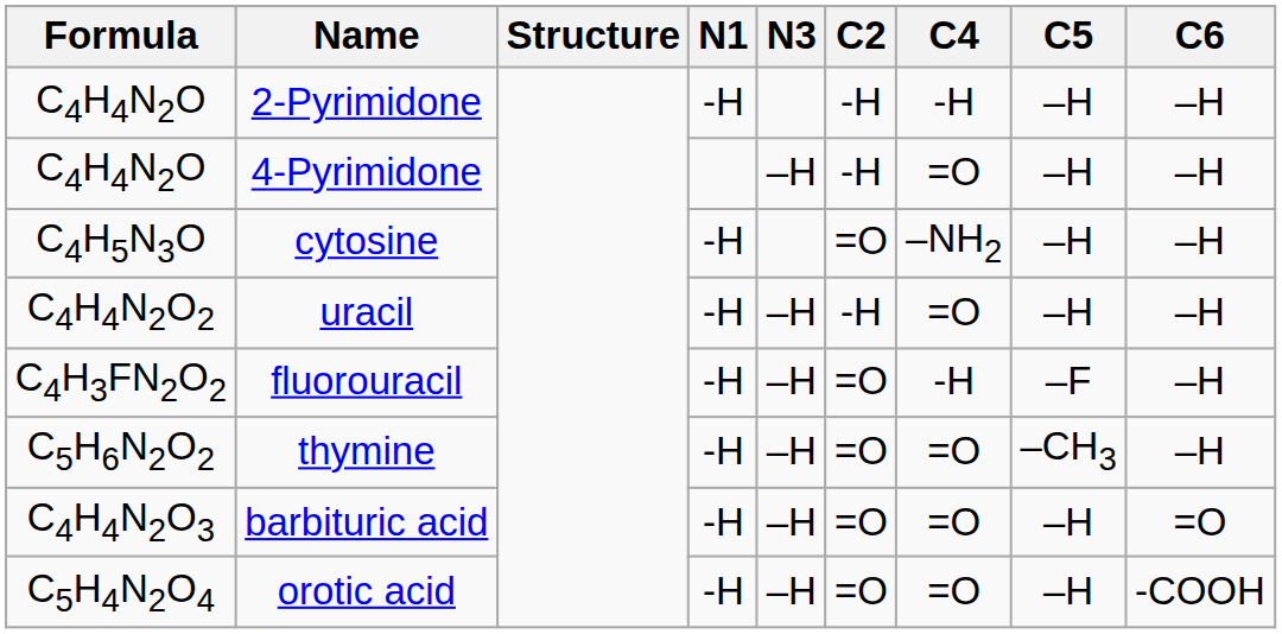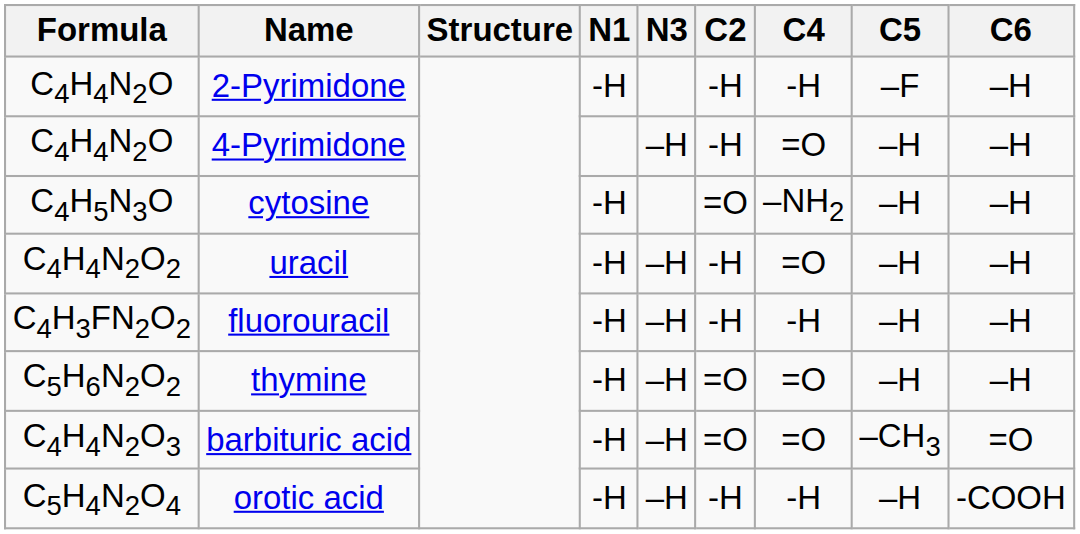2-Pyrimidone | C5: –H -> –F
fluorouracil | C2: =O -> -H
fluorouracil | C5: –F -> –H
thymine | C5: –CH3 -> –H
barbituric acid | C5: –H -> –CH3
orotic acid | C2: =O -> -H
orotic acid | C4: =O -> -H
